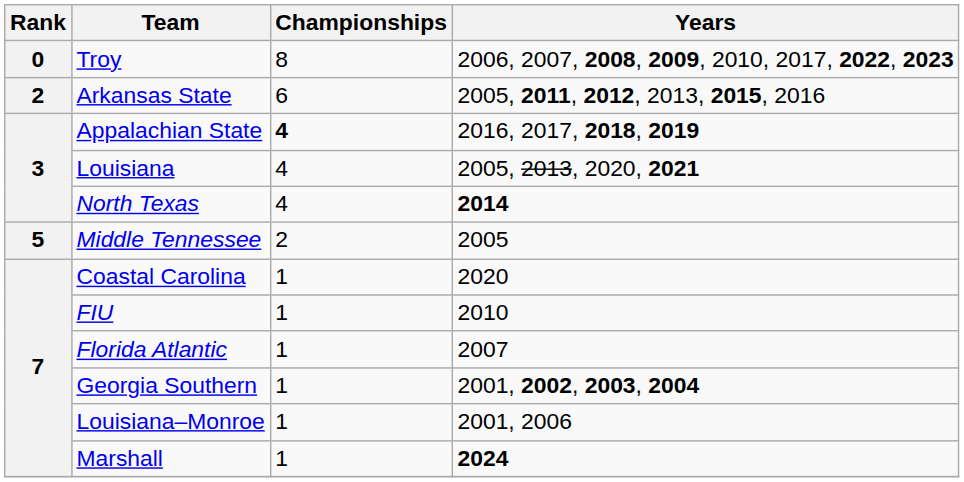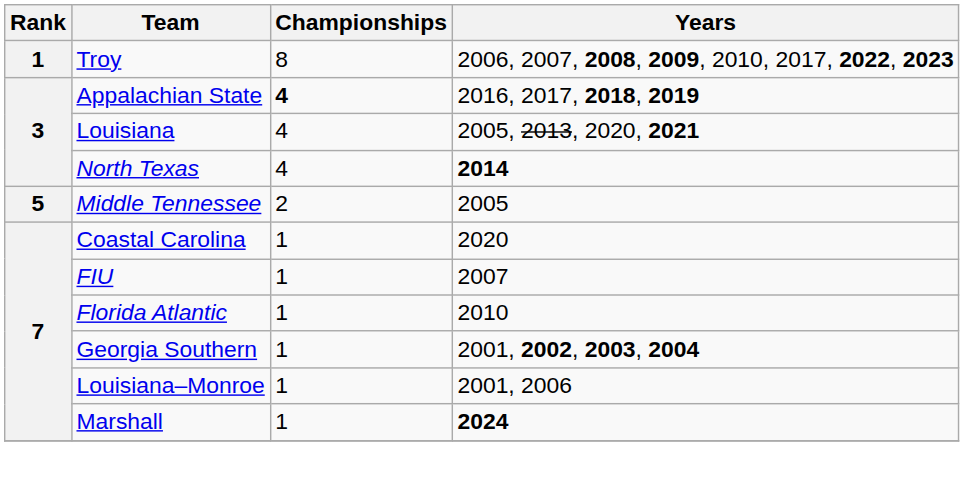Troy | Rank: 0 -> 1
- row: 2 | Arkansas State | 6 | 2005, 2011, 2012, 2013, 2015, 2016
FIU | Years: 2010 -> 2007
Florida Atlantic | Years: 2007 -> 2010
